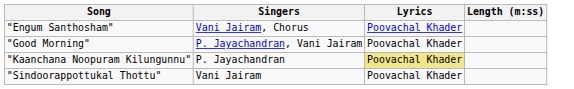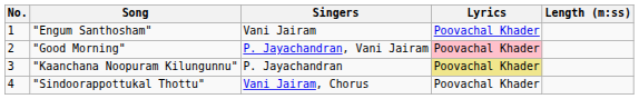+ column: No. | 1 | 2 | 3 | 4
"Engum Santhosham" | Singers: Vani Jairam, Chorus -> Vani Jairam
"Good Morning" | Lyrics: no background -> pink background
"Sindoorappottukal Thottu" | Singers: Vani Jairam -> Vani Jairam, Chorus
